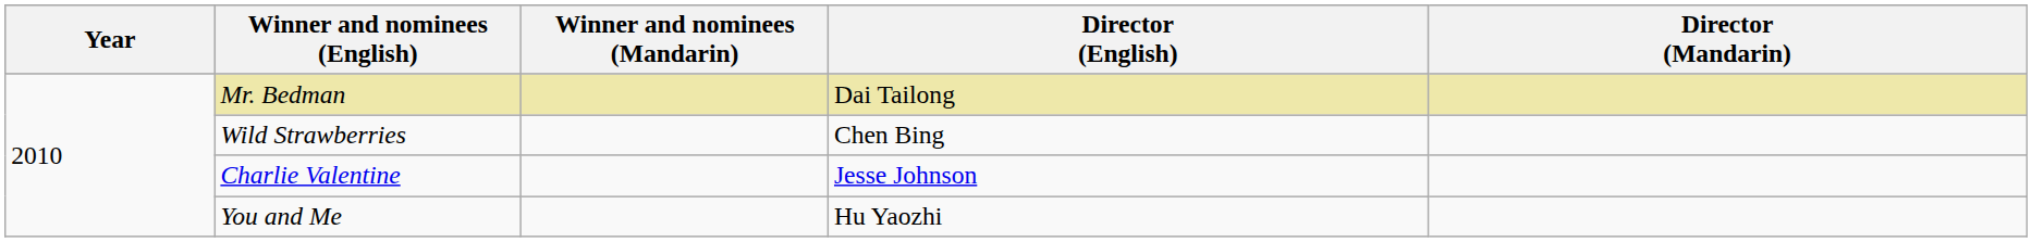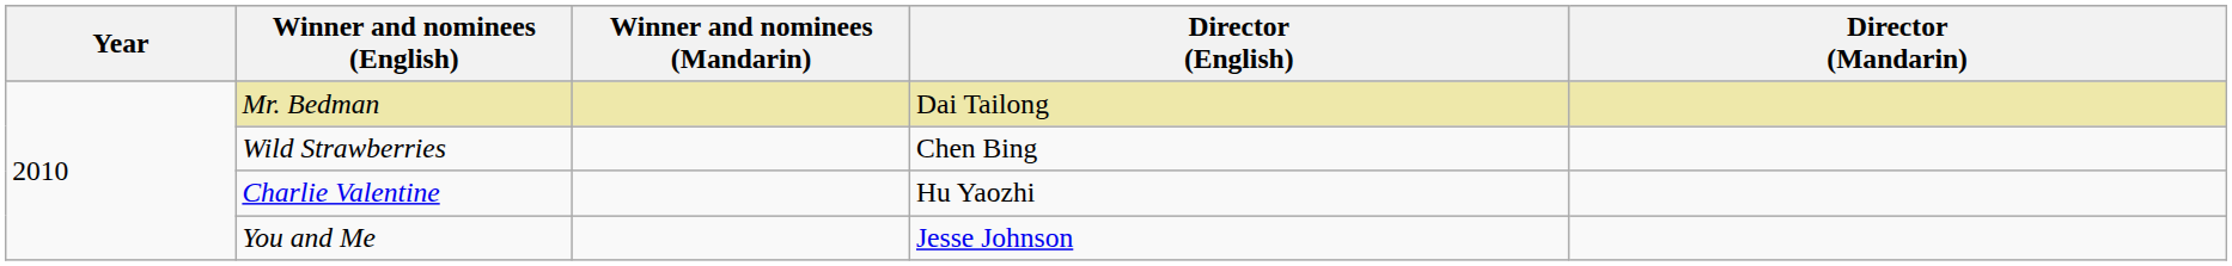Charlie Valentine | Director (English): Jesse Johnson -> Hu Yaozhi
You and Me | Director (English): Hu Yaozhi -> Jesse Johnson
